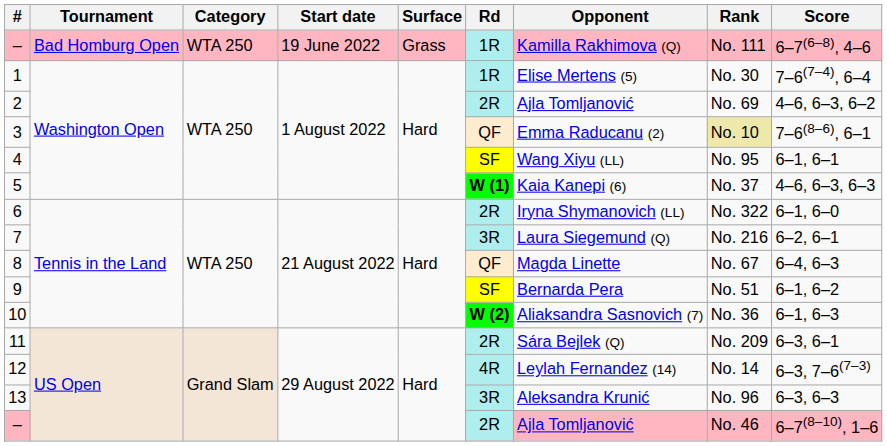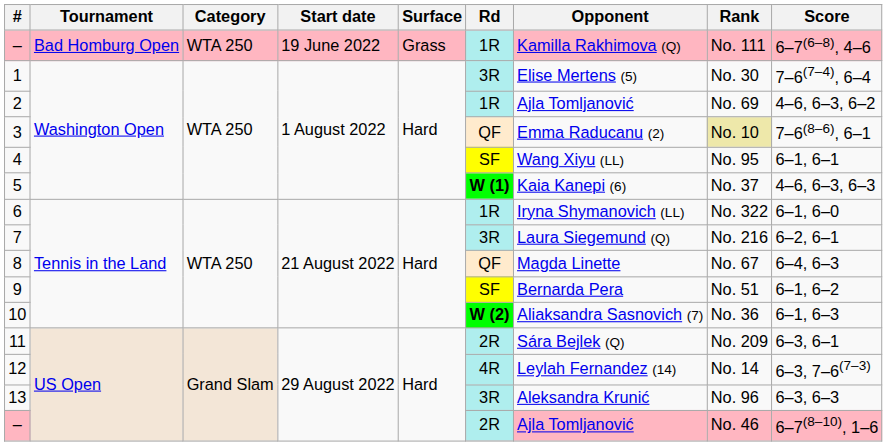1 | Rd: 1R -> 3R
2 | Rd: 2R -> 1R
6 | Rd: 2R -> 1R
